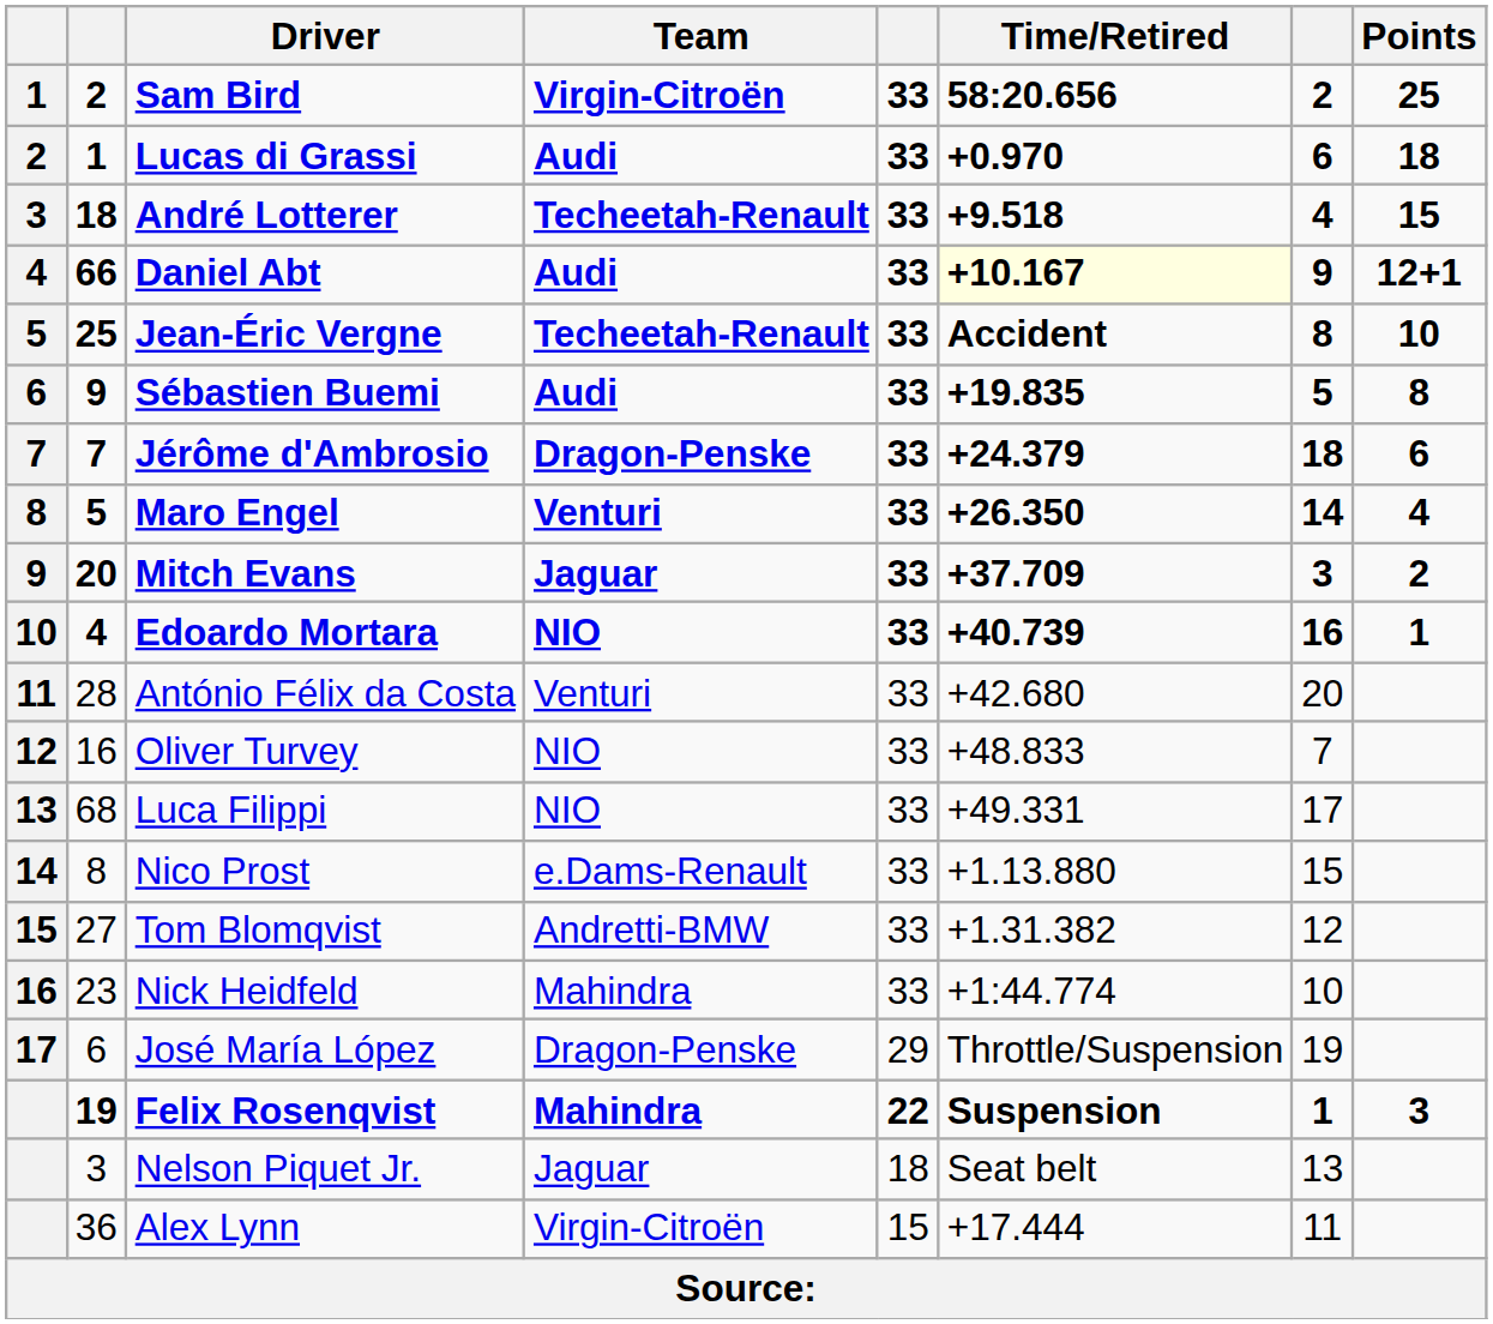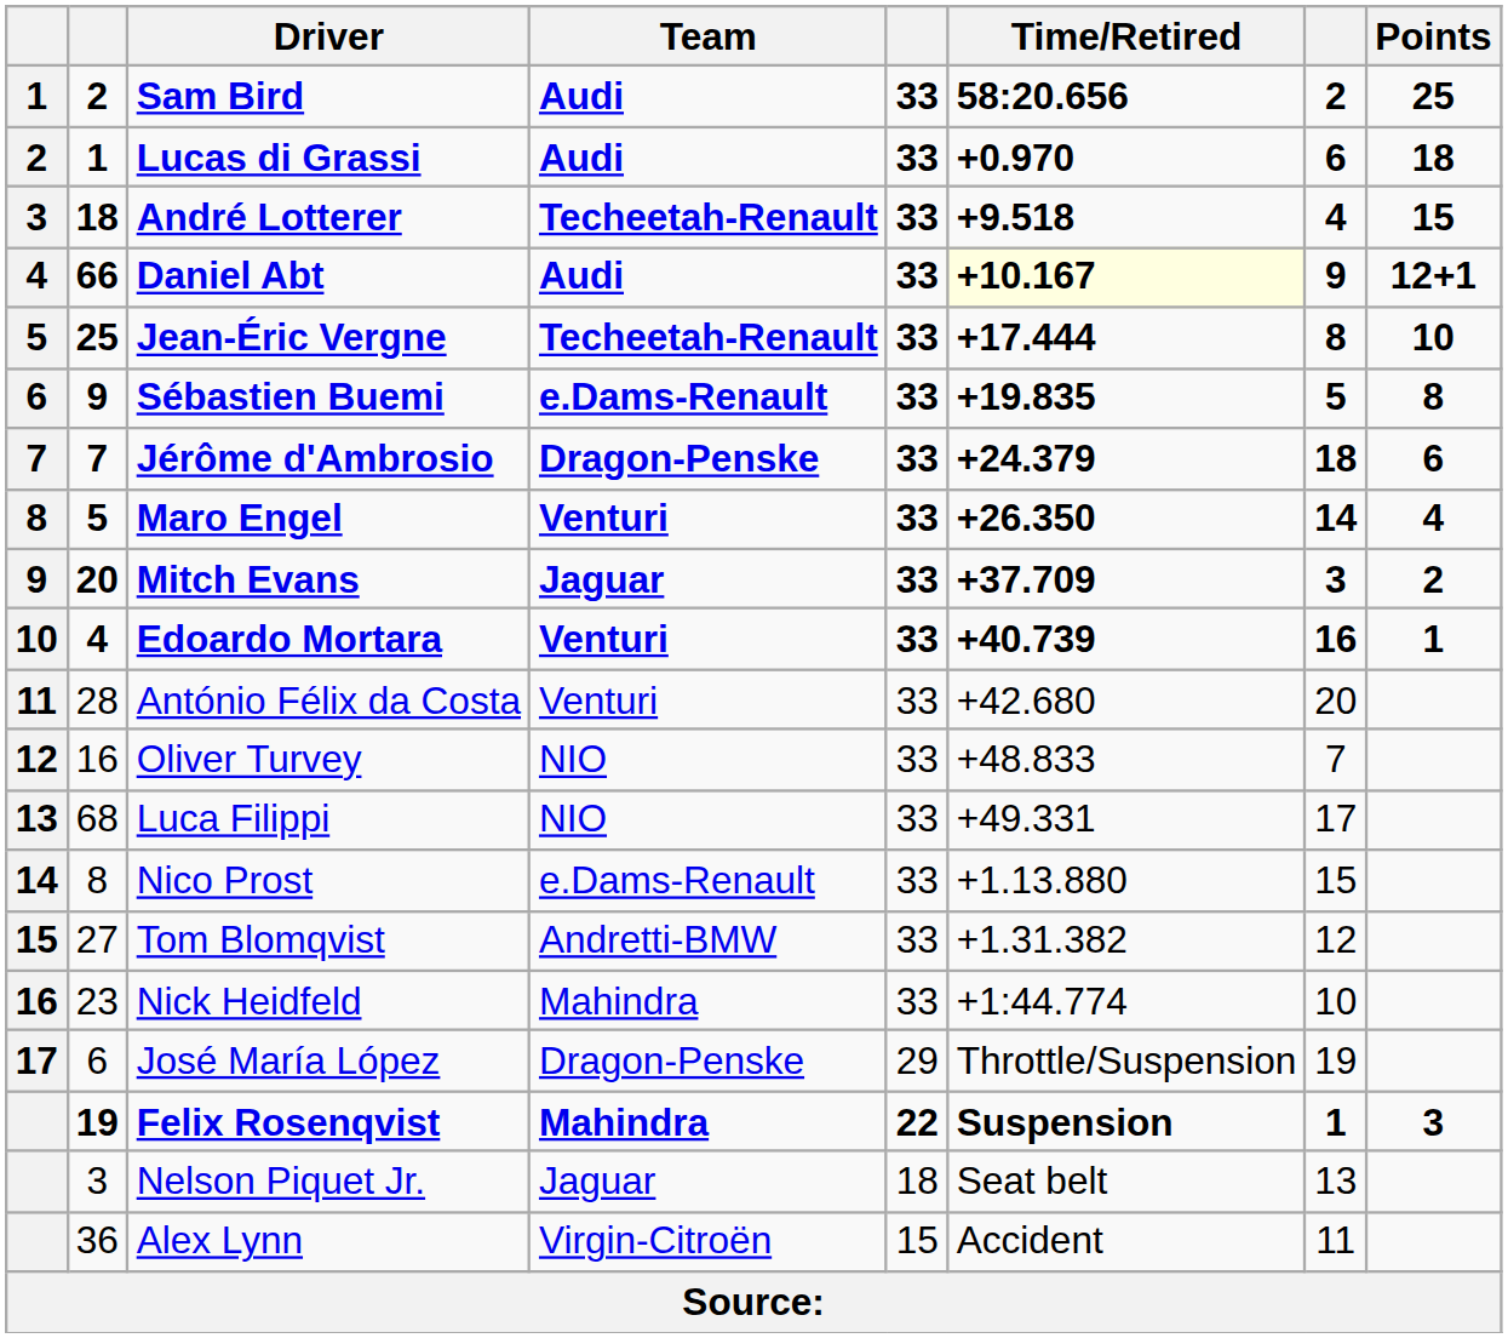Sam Bird | Team: Virgin-Citroën -> Audi
Jean-Éric Vergne | Time/Retired: Accident -> +17.444
Sébastien Buemi | Team: Audi -> e.Dams-Renault
Edoardo Mortara | Team: NIO -> Venturi
Alex Lynn | Time/Retired: +17.444 -> Accident
